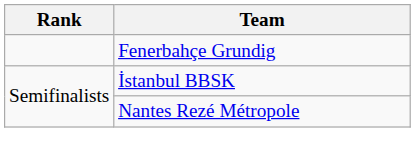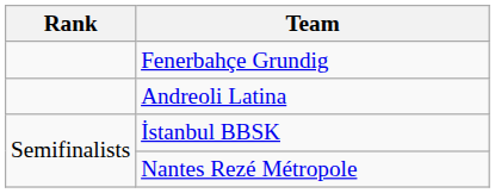+ row: Andreoli Latina
